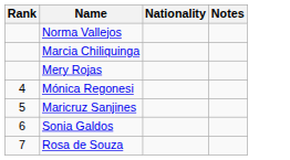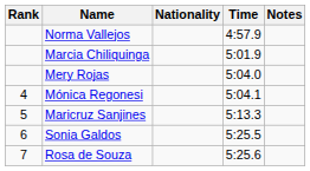+ column: Time | 4:57.9 | 5:01.9 | 5:04.0 | 5:04.1 | 5:13.3 | 5:25.5 | 5:25.6
